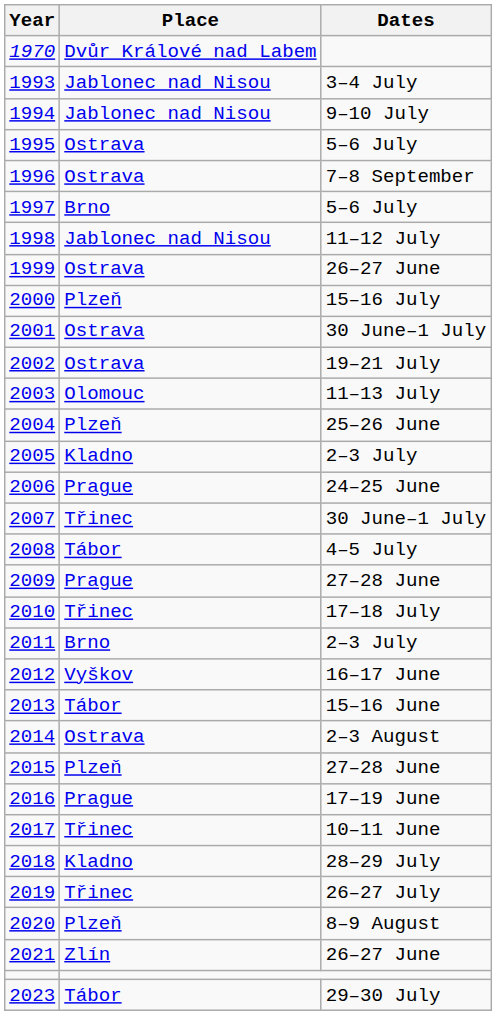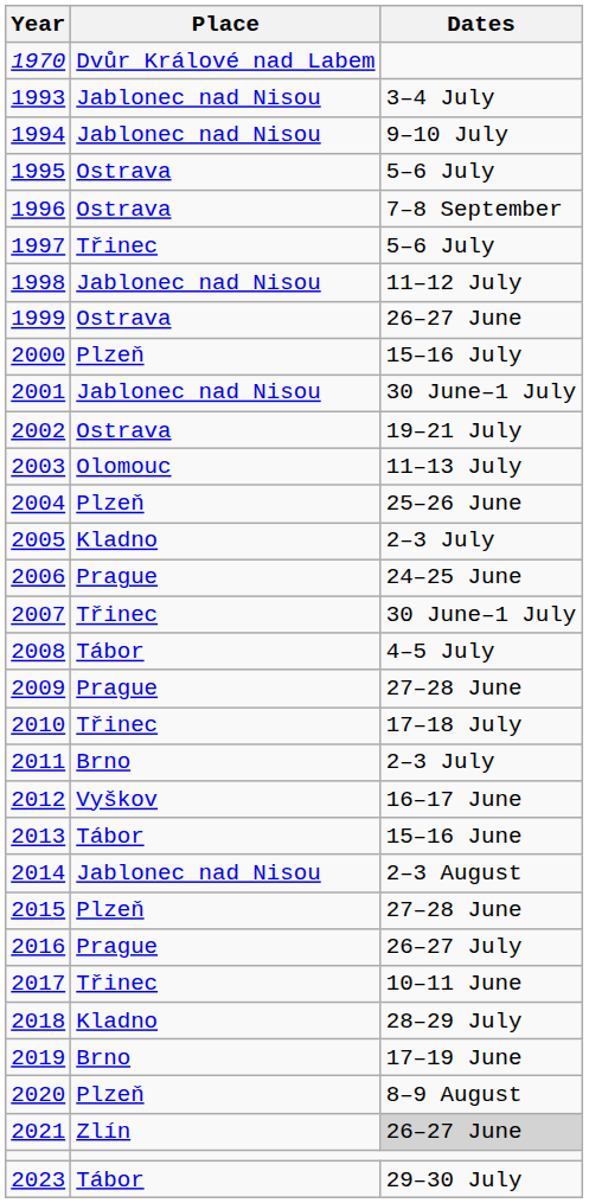1997 | Place: Brno -> Třinec
2001 | Place: Ostrava -> Jablonec nad Nisou
2014 | Place: Ostrava -> Jablonec nad Nisou
2016 | Dates: 17–19 June -> 26–27 July
2019 | Place: Třinec -> Brno
2019 | Dates: 26–27 July -> 17–19 June
2021 | Dates: no background -> lightgrey background
